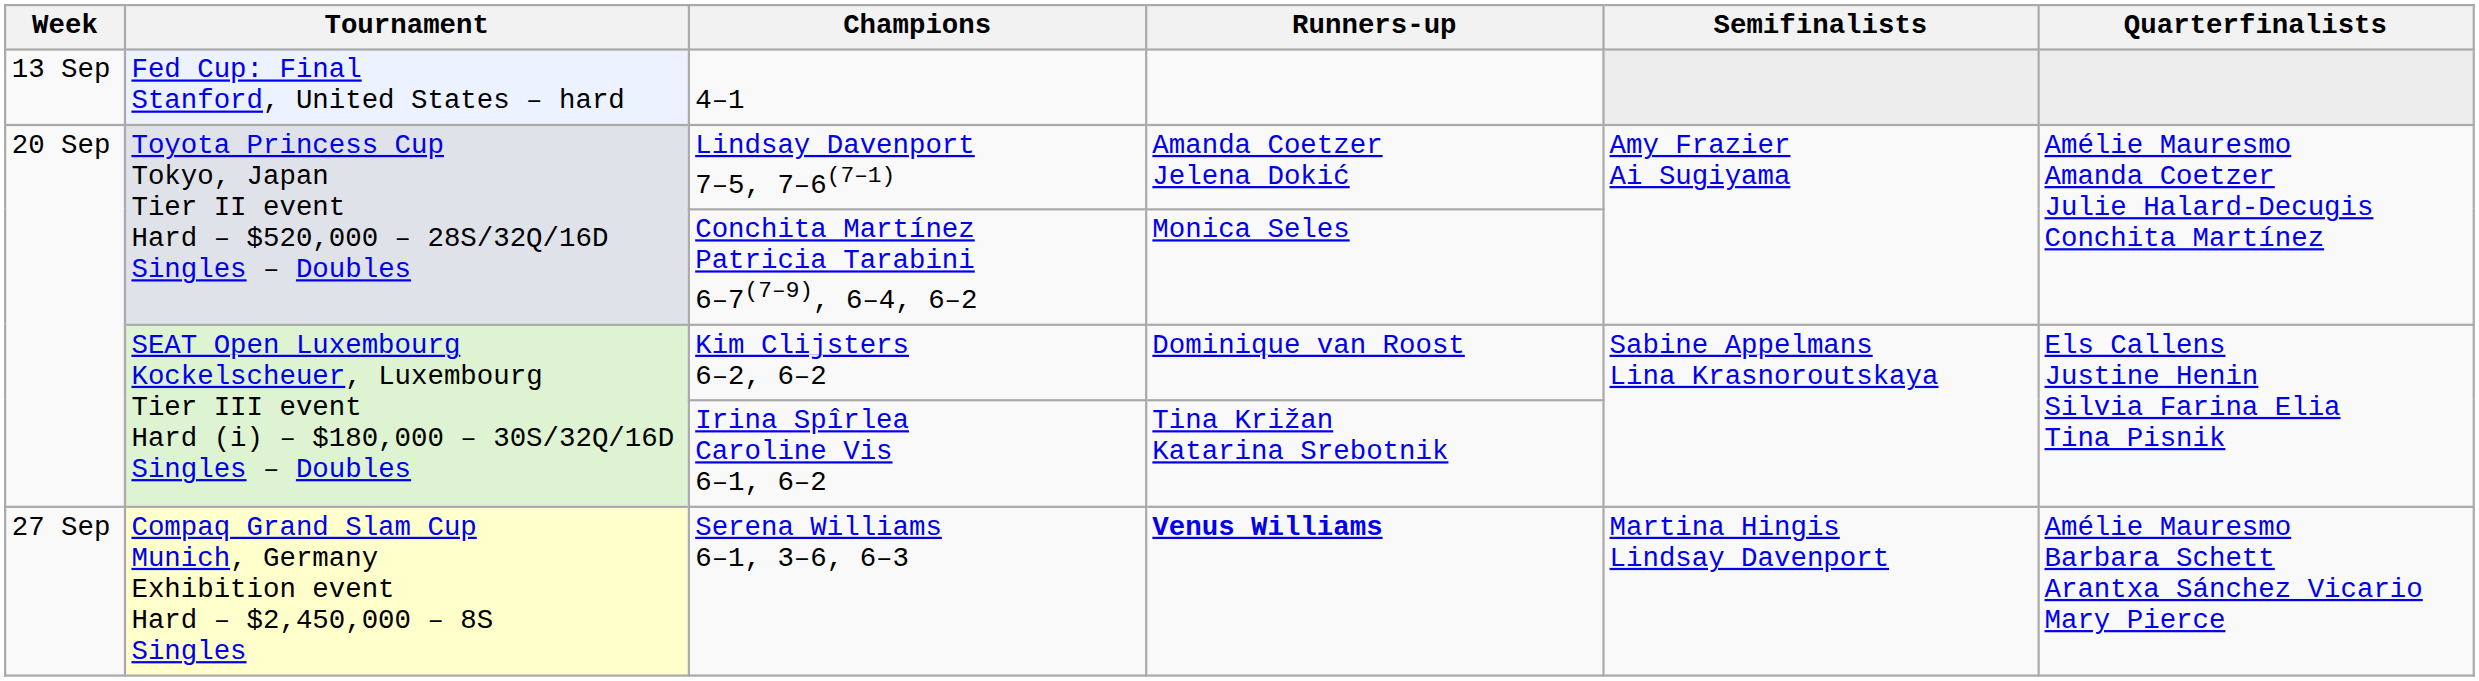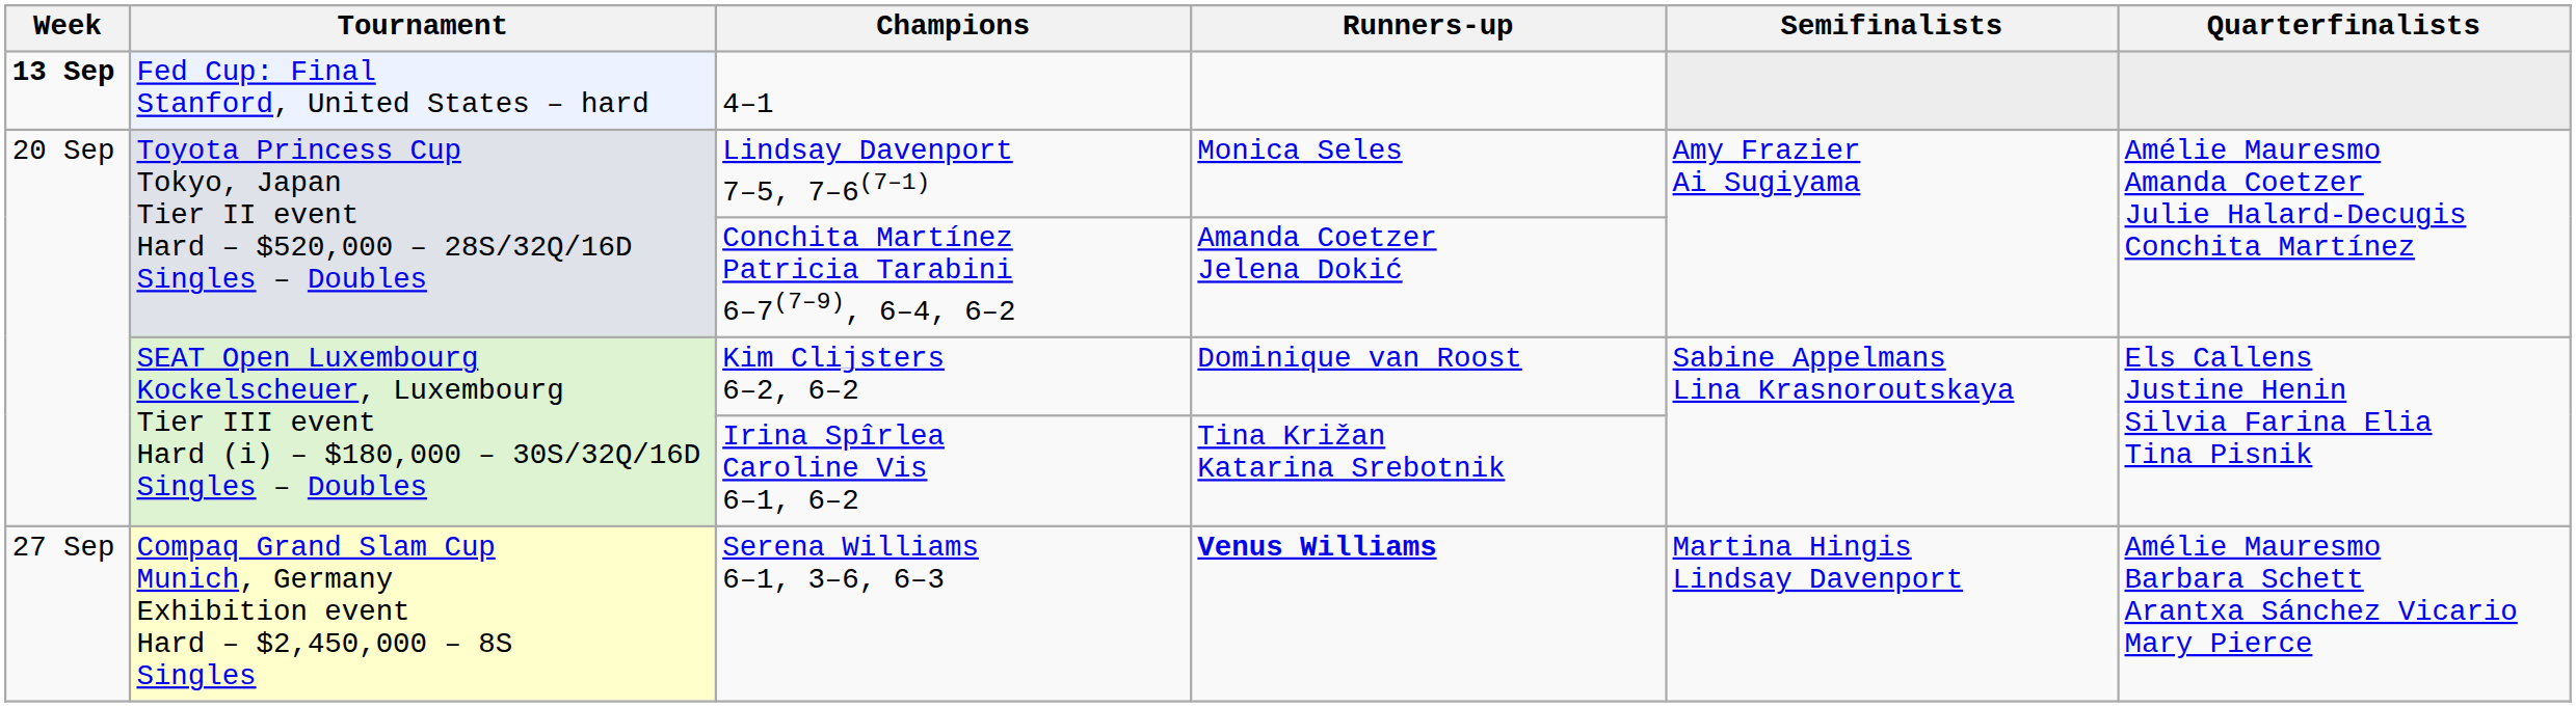4–1 | Week: normal -> bold
Lindsay Davenport 7–5, 7–6(7–1) | Runners-up: Amanda Coetzer Jelena Dokić -> Monica Seles
Conchita Martínez Patricia Tarabini 6–7(7–9), 6–4, 6–2 | Runners-up: Monica Seles -> Amanda Coetzer Jelena Dokić
